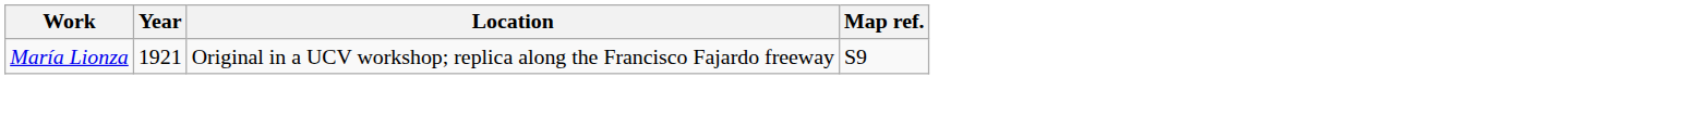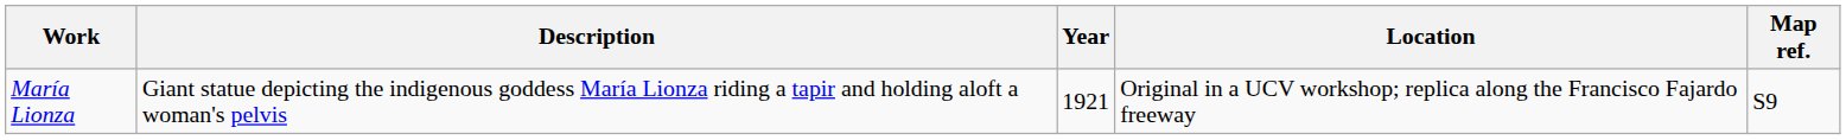+ column: Description | Giant statue depicting the indigenous goddess María Lionza riding a tapir and holding aloft a woman's pelvis
